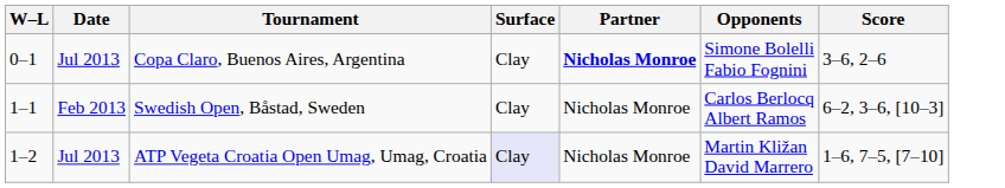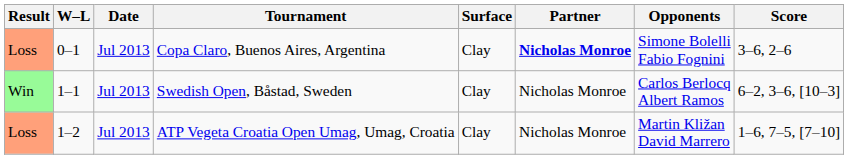+ column: Result | Loss | Win | Loss
Swedish Open, Båstad, Sweden | Date: Feb 2013 -> Jul 2013
ATP Vegeta Croatia Open Umag, Umag, Croatia | Surface: lavender background -> no background
